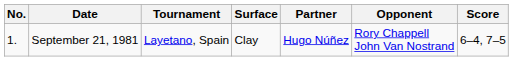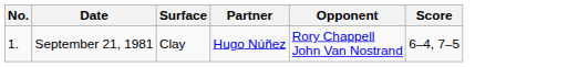- column: Tournament | Layetano, Spain
